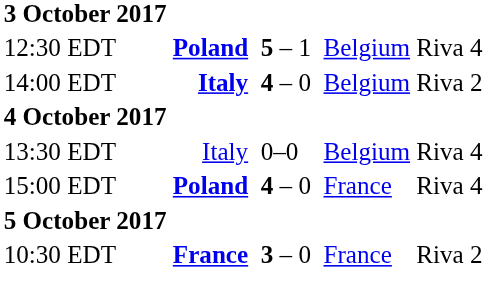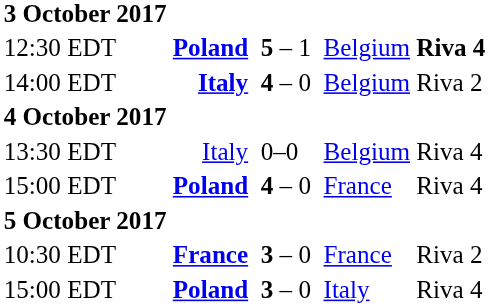12:30 EDT | column 7: normal -> bold
+ row: 15:00 EDT | Poland | 3 – 0 | Italy | Riva 4
